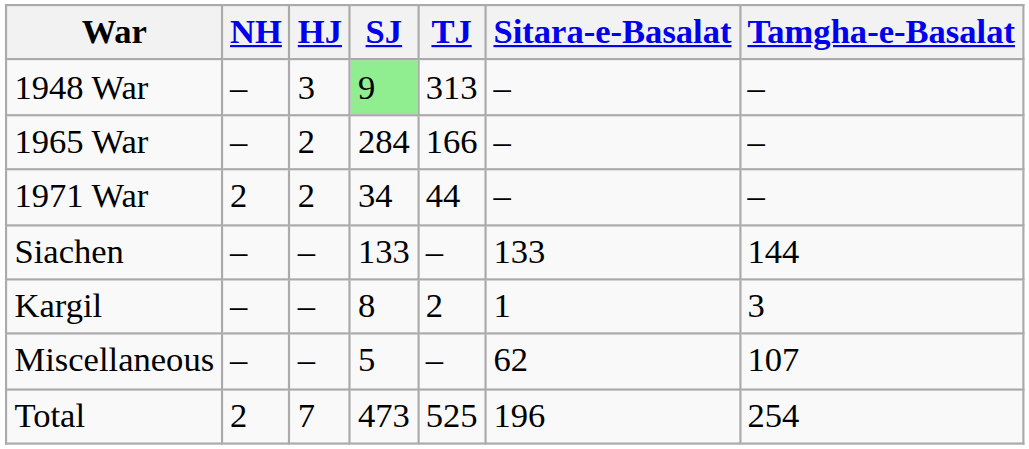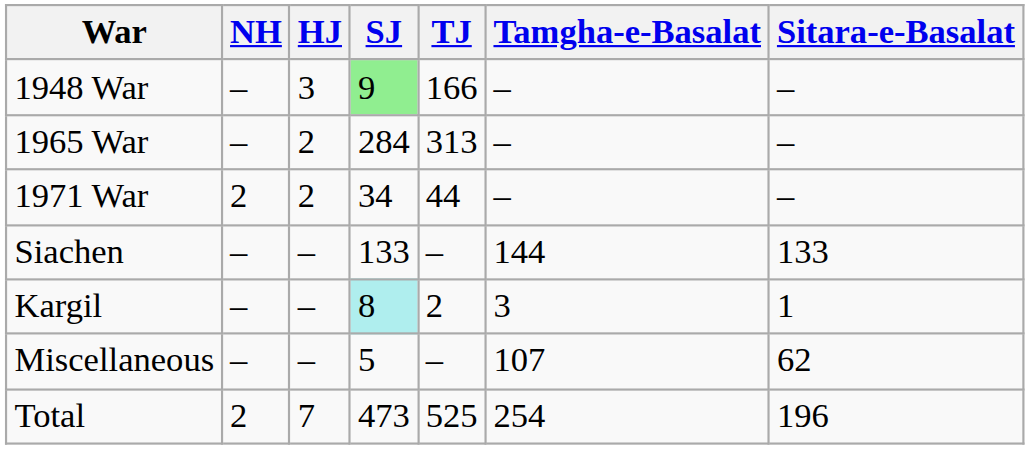columns swapped: Sitara-e-Basalat <-> Tamgha-e-Basalat
1948 War | TJ: 313 -> 166
1965 War | TJ: 166 -> 313
Kargil | SJ: no background -> paleturquoise background
